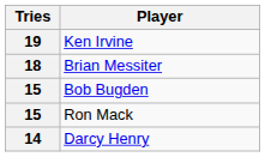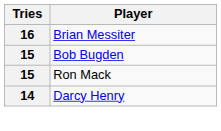- row: 19 | Ken Irvine
Brian Messiter | Tries: 18 -> 16
